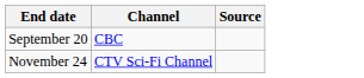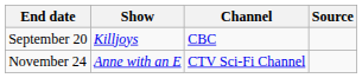+ column: Show | Killjoys | Anne with an E
